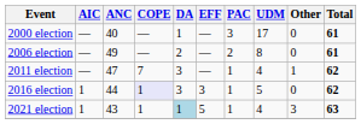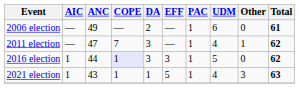- row: 2000 election | — | 40 | — | 1 | — | 3 | 17 | 0 | 61
2006 election | PAC: 2 -> 1
2006 election | UDM: 8 -> 6
2021 election | DA: lightblue background -> no background
